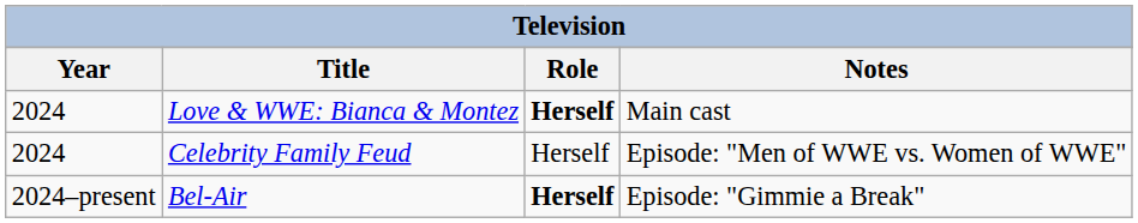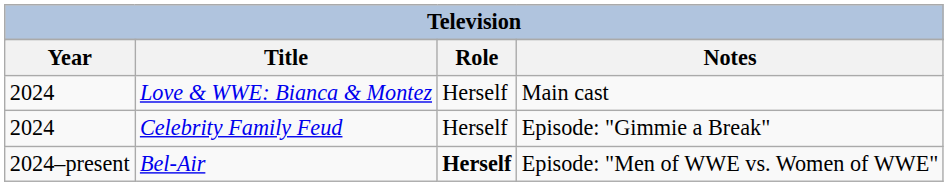Love & WWE: Bianca & Montez | Role: bold -> normal
Celebrity Family Feud | Notes: Episode: "Men of WWE vs. Women of WWE" -> Episode: "Gimmie a Break"
Bel-Air | Notes: Episode: "Gimmie a Break" -> Episode: "Men of WWE vs. Women of WWE"
